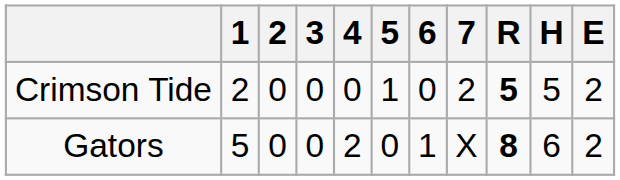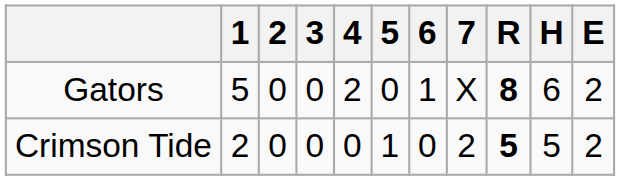rows swapped: Crimson Tide <-> Gators
